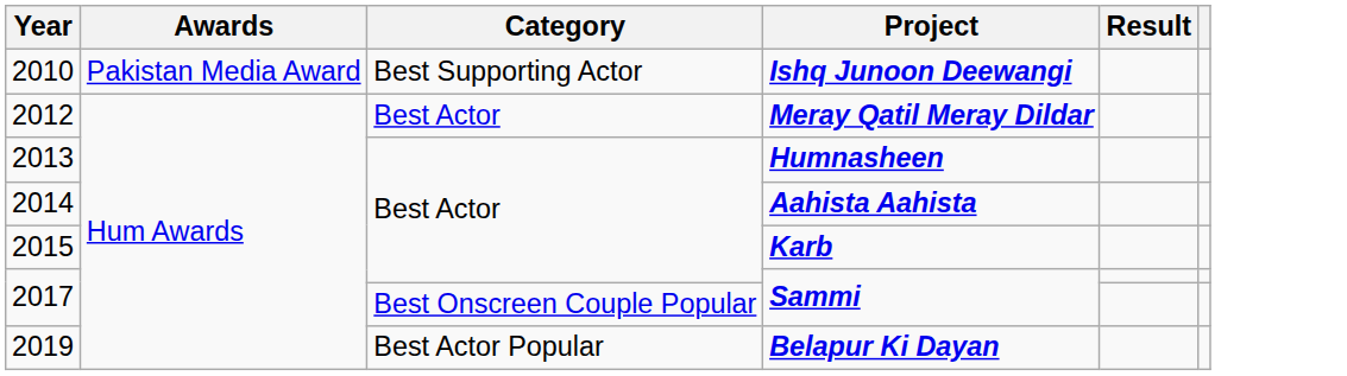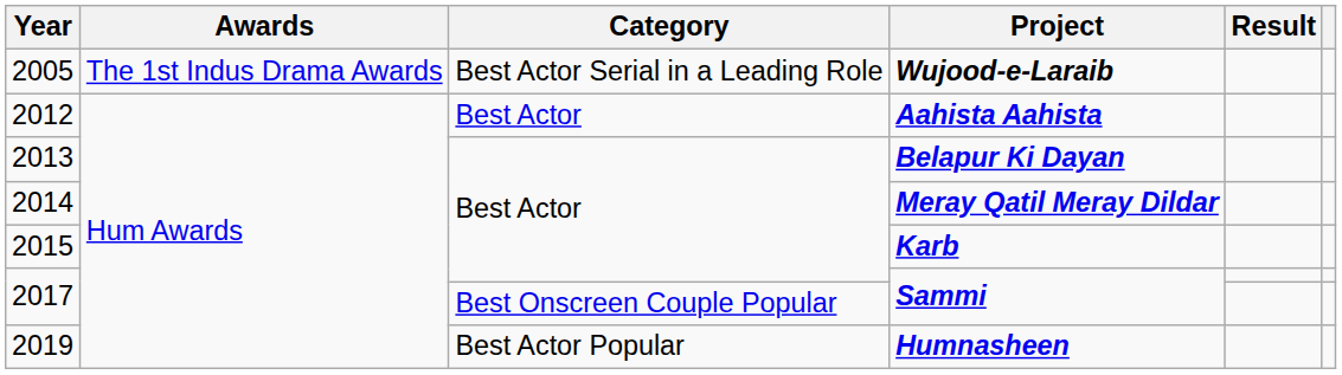+ row: 2005 | The 1st Indus Drama Awards | Best Actor Serial in a Leading Role | Wujood-e-Laraib
- row: 2010 | Pakistan Media Award | Best Supporting Actor | Ishq Junoon Deewangi
2012 | Project: Meray Qatil Meray Dildar -> Aahista Aahista
2013 | Project: Humnasheen -> Belapur Ki Dayan
2014 | Project: Aahista Aahista -> Meray Qatil Meray Dildar
2019 | Project: Belapur Ki Dayan -> Humnasheen
